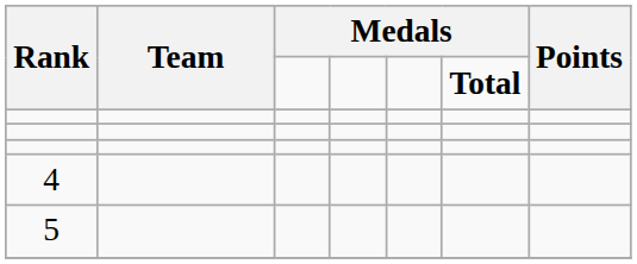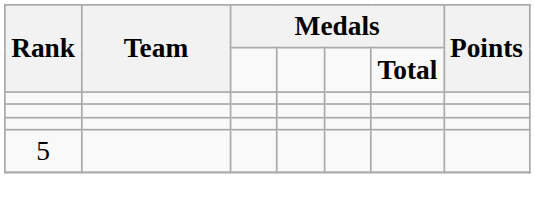- row: 4
